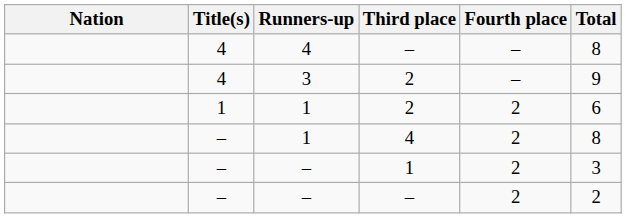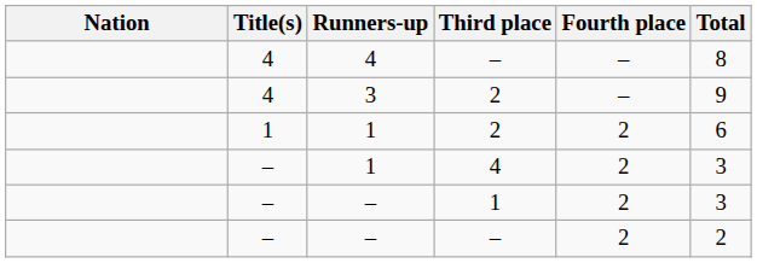1 / 4 | Total: 8 -> 3
